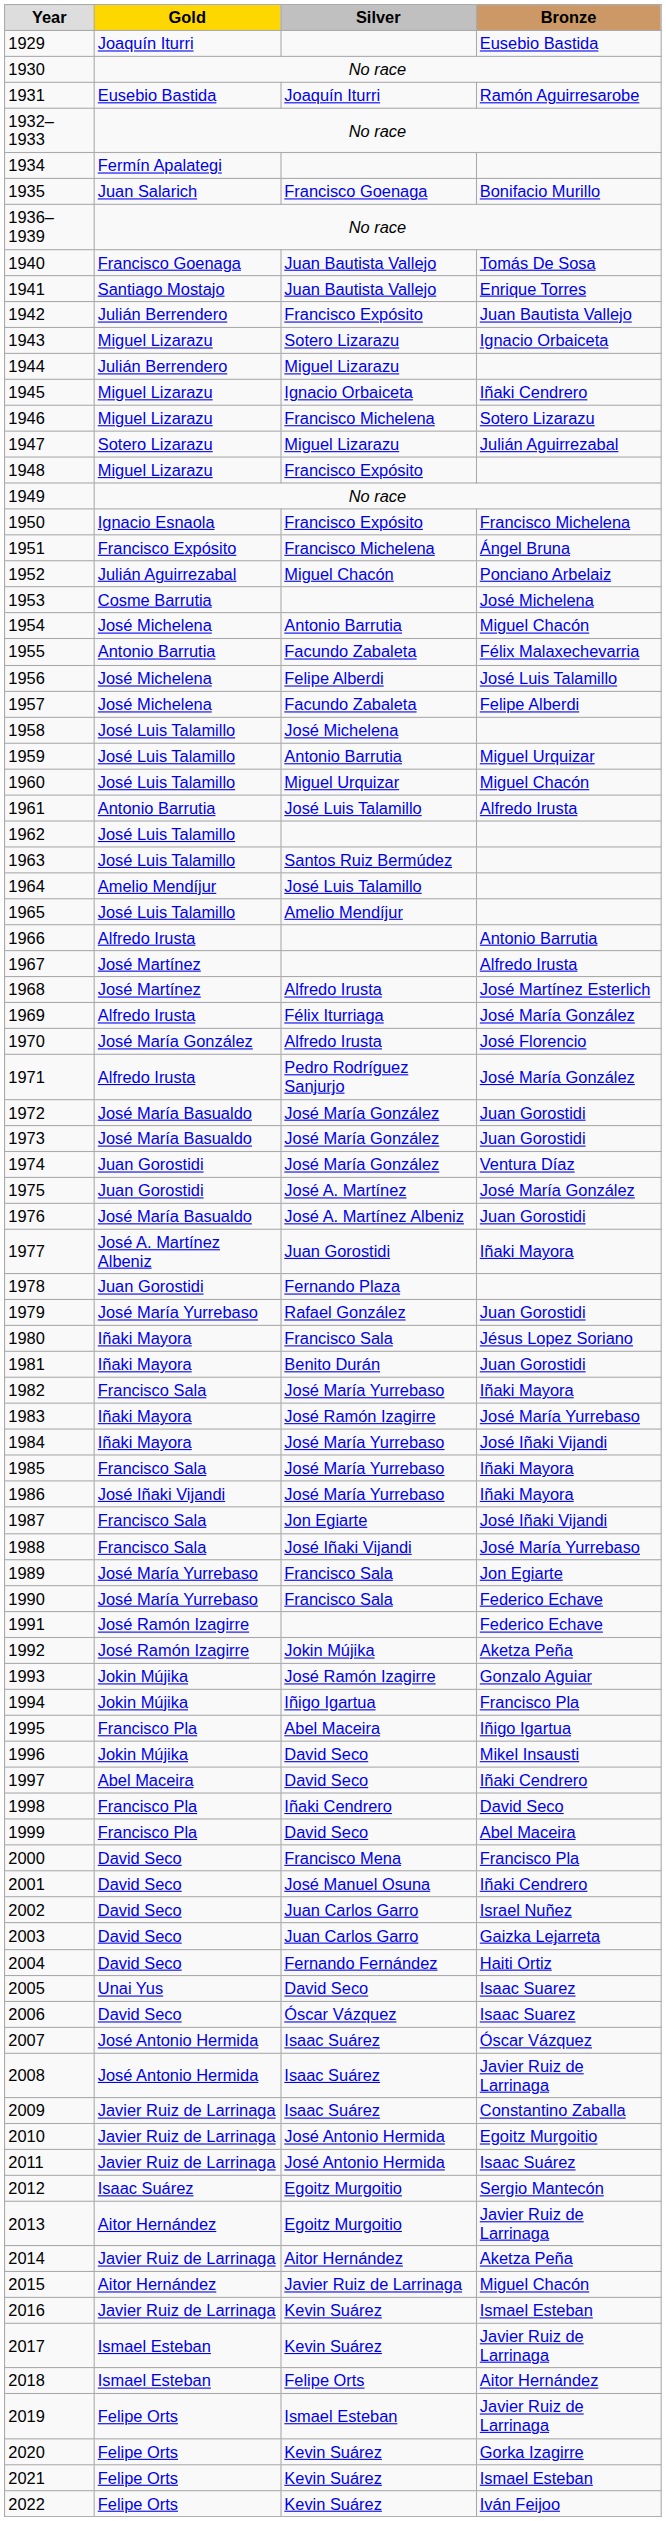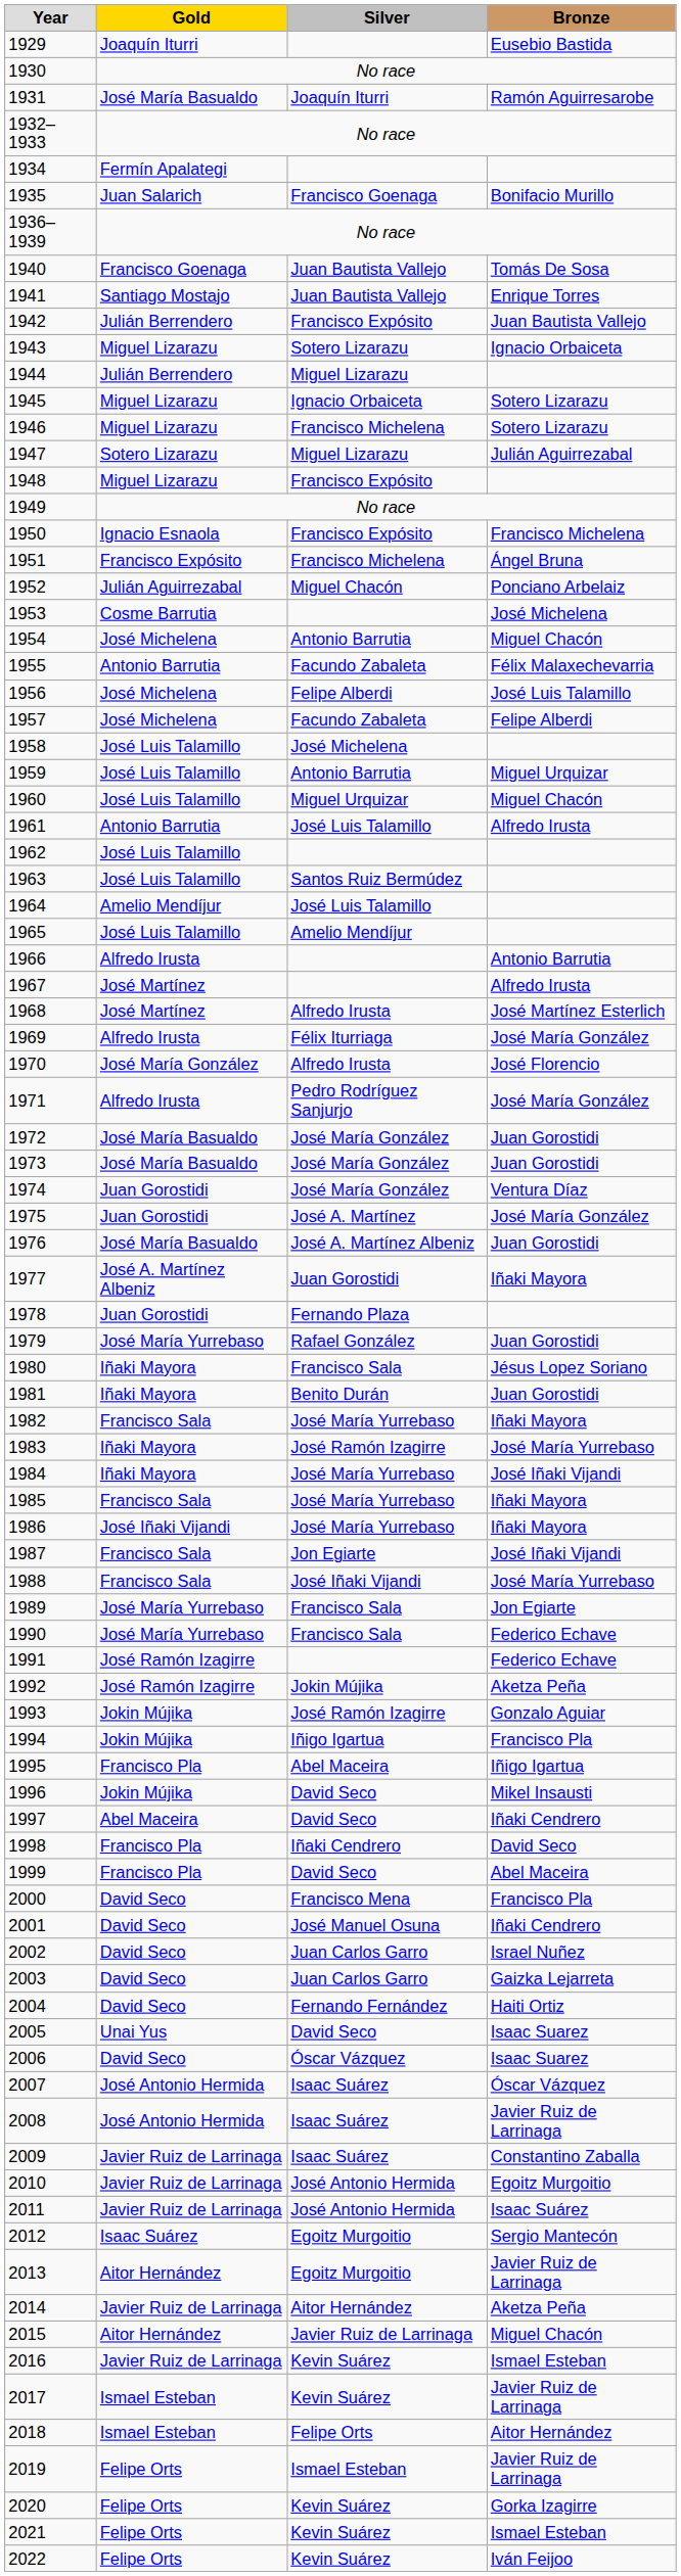1931 | Gold: Eusebio Bastida -> José María Basualdo
1945 | Bronze: Iñaki Cendrero -> Sotero Lizarazu
